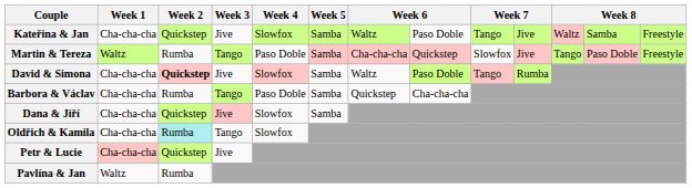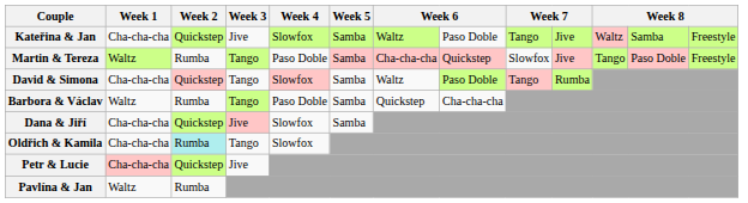David & Simona | Week 2: bold -> normal
David & Simona | Week 3: Jive -> Tango
Barbora & Václav | Week 1: Cha-cha-cha -> Waltz
